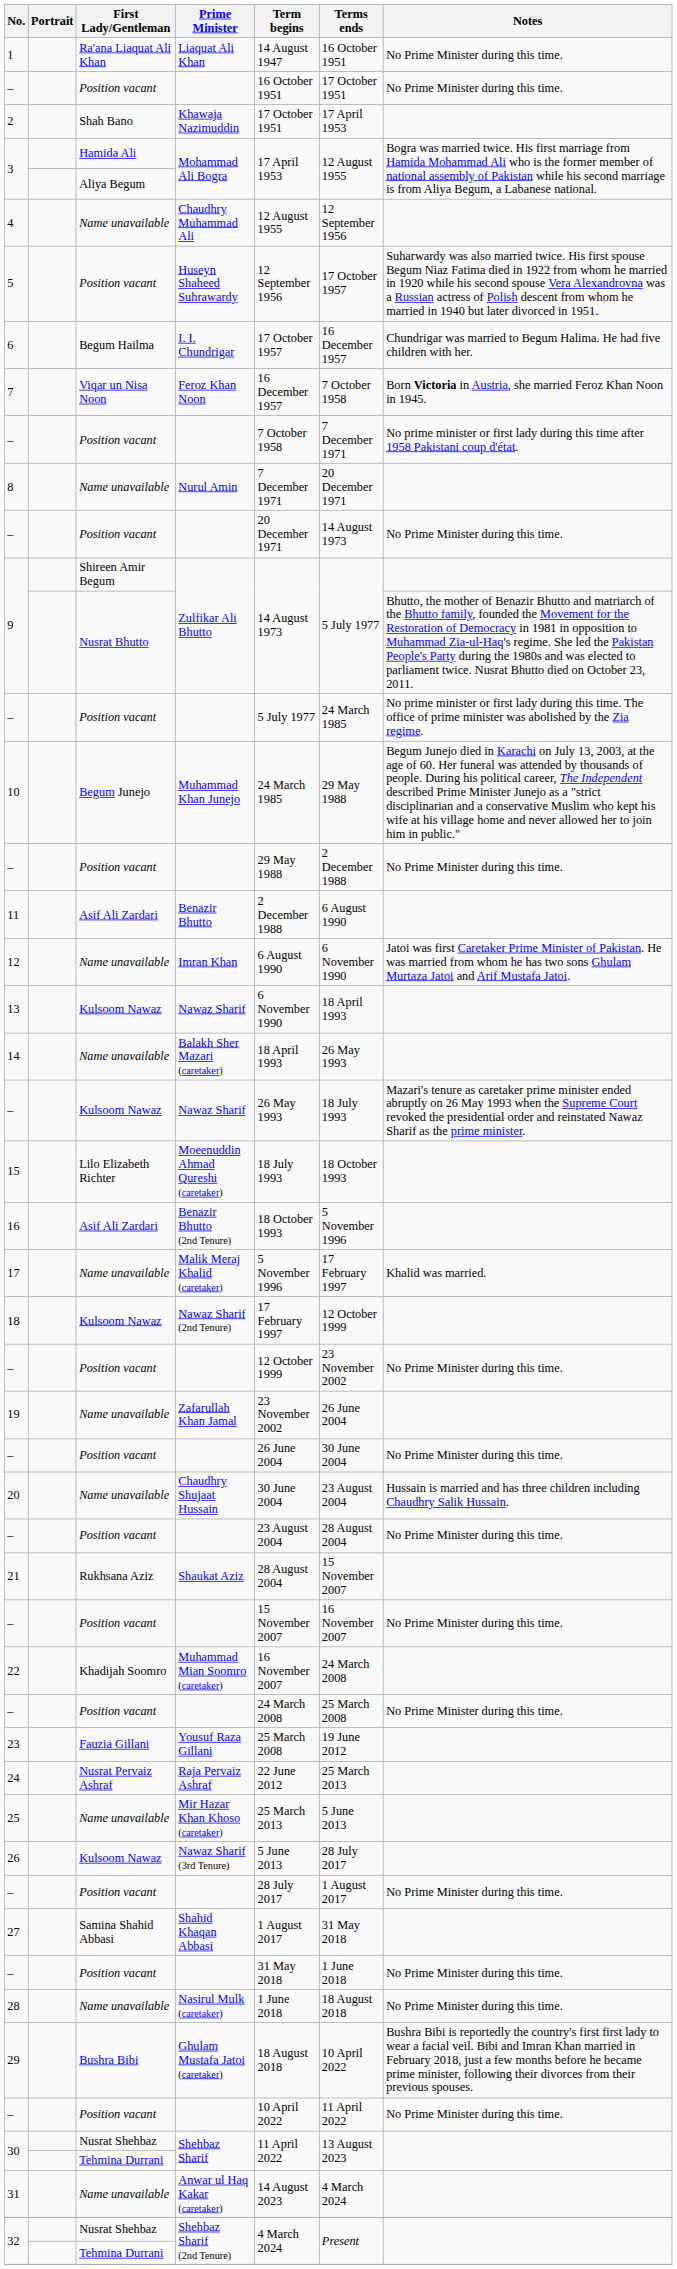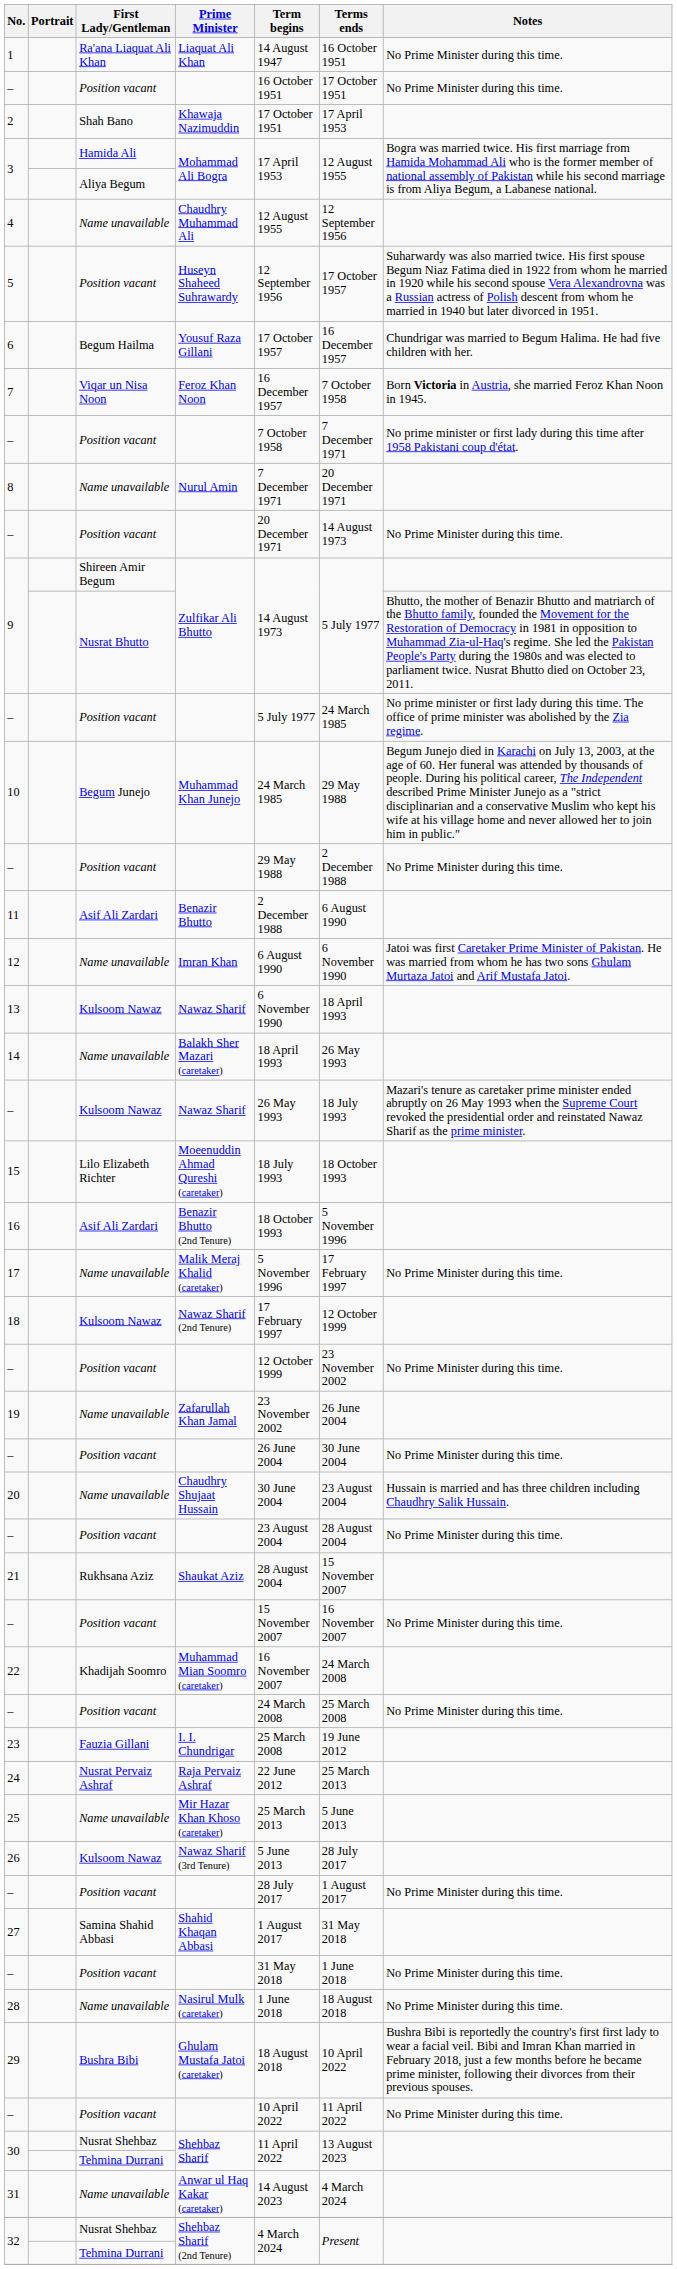6 | Prime Minister: I. I. Chundrigar -> Yousuf Raza Gillani
17 | Notes: Khalid was married. -> No Prime Minister during this time.
23 | Prime Minister: Yousuf Raza Gillani -> I. I. Chundrigar
